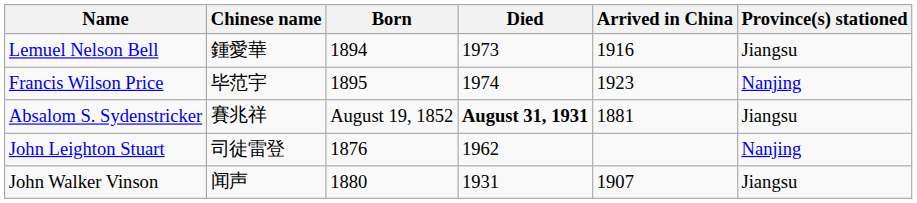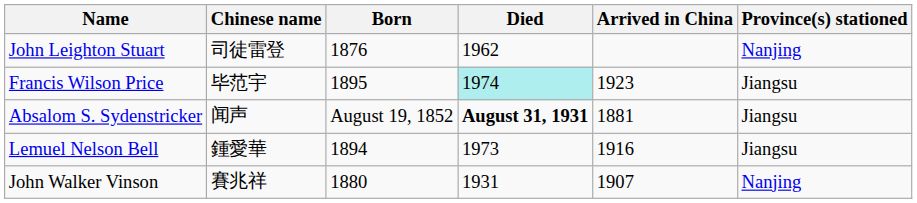rows swapped: Lemuel Nelson Bell <-> John Leighton Stuart
Francis Wilson Price | Died: no background -> paleturquoise background
Francis Wilson Price | Province(s) stationed: Nanjing -> Jiangsu
Absalom S. Sydenstricker | Chinese name: 賽兆祥 -> 闻声
John Walker Vinson | Chinese name: 闻声 -> 賽兆祥
John Walker Vinson | Province(s) stationed: Jiangsu -> Nanjing
